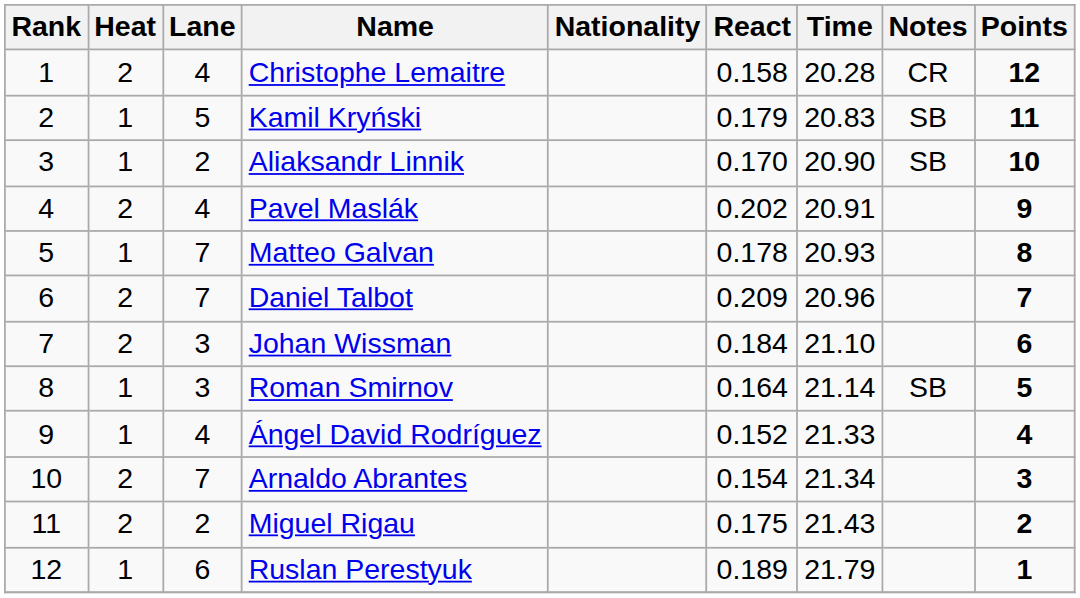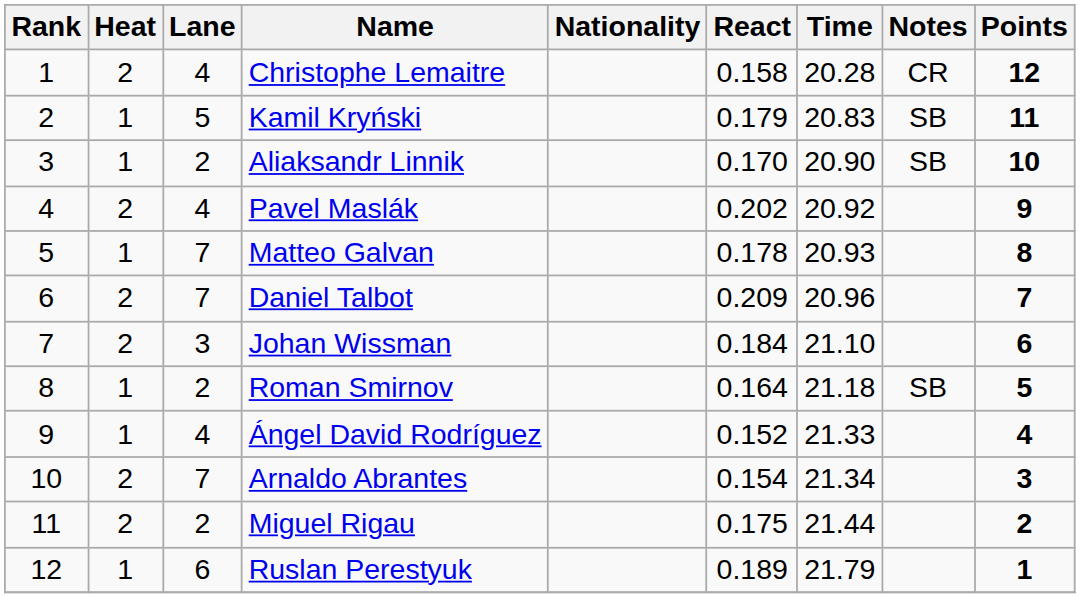Pavel Maslák | Time: 20.91 -> 20.92
Roman Smirnov | Lane: 3 -> 2
Roman Smirnov | Time: 21.14 -> 21.18
Miguel Rigau | Time: 21.43 -> 21.44
